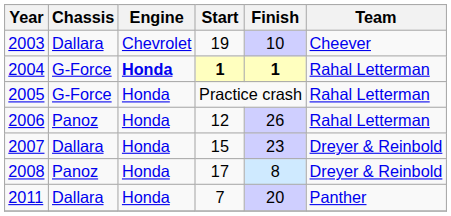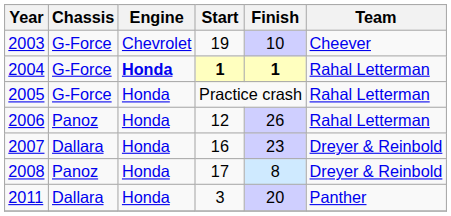2003 | Chassis: Dallara -> G-Force
2007 | Start: 15 -> 16
2011 | Start: 7 -> 3
